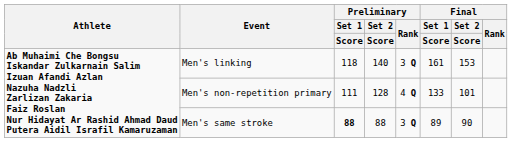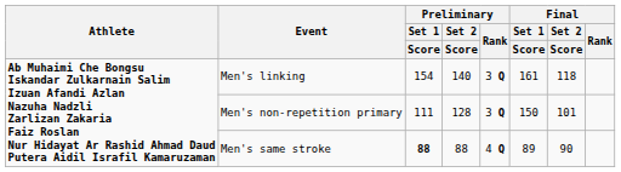Men's linking | Preliminary / Set 1 / Score: 118 -> 154
Men's linking | Final / Set 2 / Score: 153 -> 118
Men's non-repetition primary | Preliminary / Rank: 4 Q -> 3 Q
Men's non-repetition primary | Final / Set 1 / Score: 133 -> 150
Men's same stroke | Preliminary / Rank: 3 Q -> 4 Q
